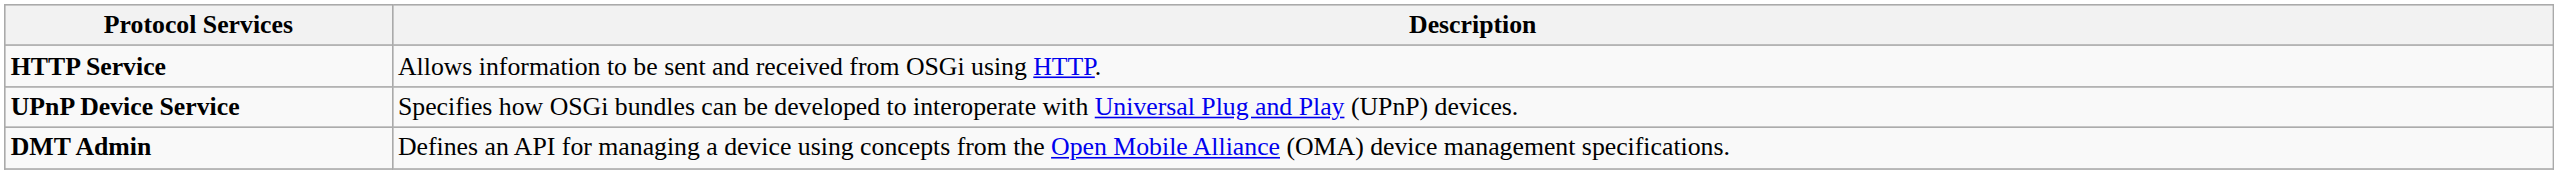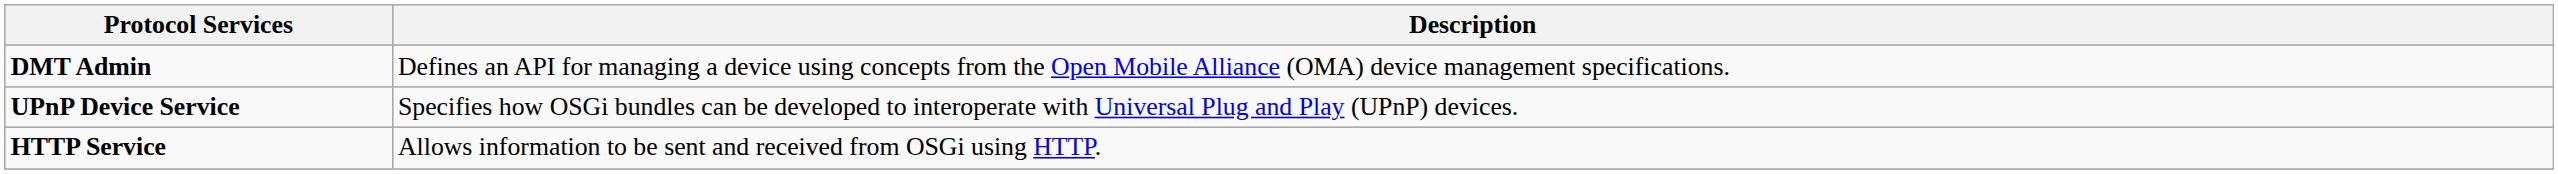rows swapped: HTTP Service <-> DMT Admin
